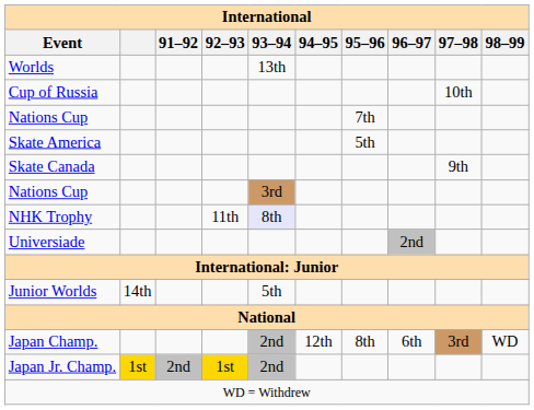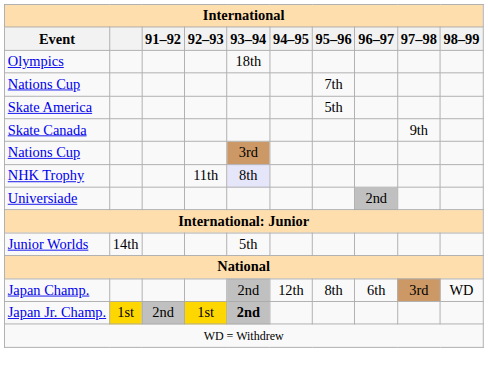+ row: Olympics | 18th
- row: Worlds | 13th
- row: Cup of Russia | 10th
Japan Jr. Champ. | 93–94: normal -> bold
